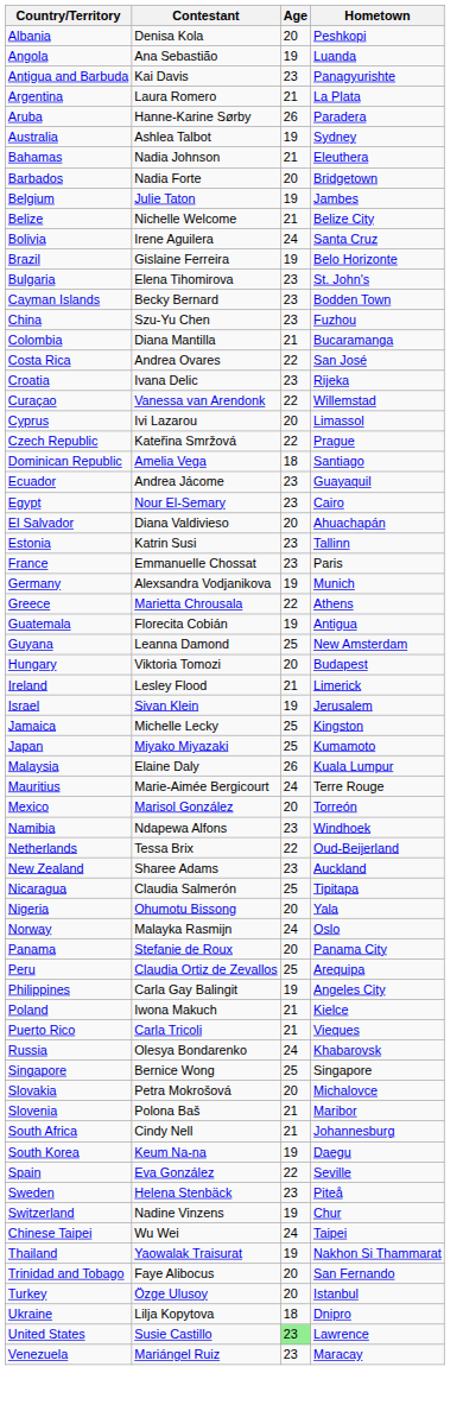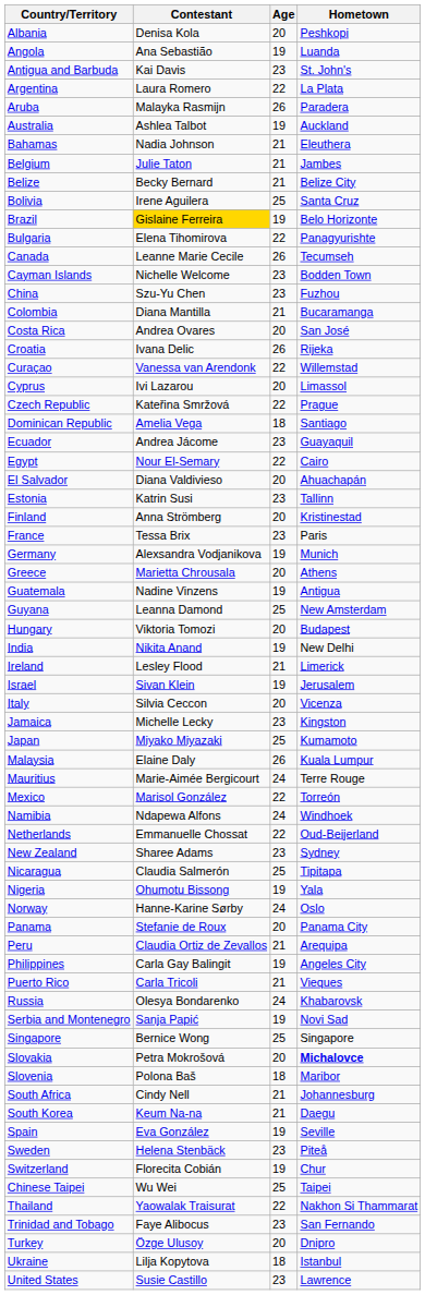Antigua and Barbuda | Hometown: Panagyurishte -> St. John's
Argentina | Age: 21 -> 22
Aruba | Contestant: Hanne-Karine Sørby -> Malayka Rasmijn
Australia | Hometown: Sydney -> Auckland
- row: Barbados | Nadia Forte | 20 | Bridgetown
Belgium | Age: 19 -> 21
Belize | Contestant: Nichelle Welcome -> Becky Bernard
Bolivia | Age: 24 -> 25
Brazil | Contestant: no background -> gold background
Bulgaria | Age: 23 -> 22
Bulgaria | Hometown: St. John's -> Panagyurishte
+ row: Canada | Leanne Marie Cecile | 26 | Tecumseh
Cayman Islands | Contestant: Becky Bernard -> Nichelle Welcome
Costa Rica | Age: 22 -> 20
Croatia | Age: 23 -> 26
Egypt | Age: 23 -> 22
+ row: Finland | Anna Strömberg | 20 | Kristinestad
France | Contestant: Emmanuelle Chossat -> Tessa Brix
Greece | Age: 22 -> 20
Guatemala | Contestant: Florecita Cobián -> Nadine Vinzens
+ row: India | Nikita Anand | 19 | New Delhi
+ row: Italy | Silvia Ceccon | 20 | Vicenza
Jamaica | Age: 25 -> 23
Mexico | Age: 20 -> 22
Namibia | Age: 23 -> 24
Netherlands | Contestant: Tessa Brix -> Emmanuelle Chossat
New Zealand | Hometown: Auckland -> Sydney
Nigeria | Age: 20 -> 19
Norway | Contestant: Malayka Rasmijn -> Hanne-Karine Sørby
Peru | Age: 25 -> 21
- row: Poland | Iwona Makuch | 21 | Kielce
+ row: Serbia and Montenegro | Sanja Papić | 19 | Novi Sad
Slovakia | Hometown: normal -> bold
Slovenia | Age: 21 -> 18
South Korea | Age: 19 -> 21
Spain | Age: 22 -> 19
Switzerland | Contestant: Nadine Vinzens -> Florecita Cobián
Chinese Taipei | Age: 24 -> 25
Thailand | Age: 19 -> 22
Trinidad and Tobago | Age: 20 -> 23
Turkey | Hometown: Istanbul -> Dnipro
Ukraine | Hometown: Dnipro -> Istanbul
United States | Age: lightgreen background -> no background
- row: Venezuela | Mariángel Ruiz | 23 | Maracay
